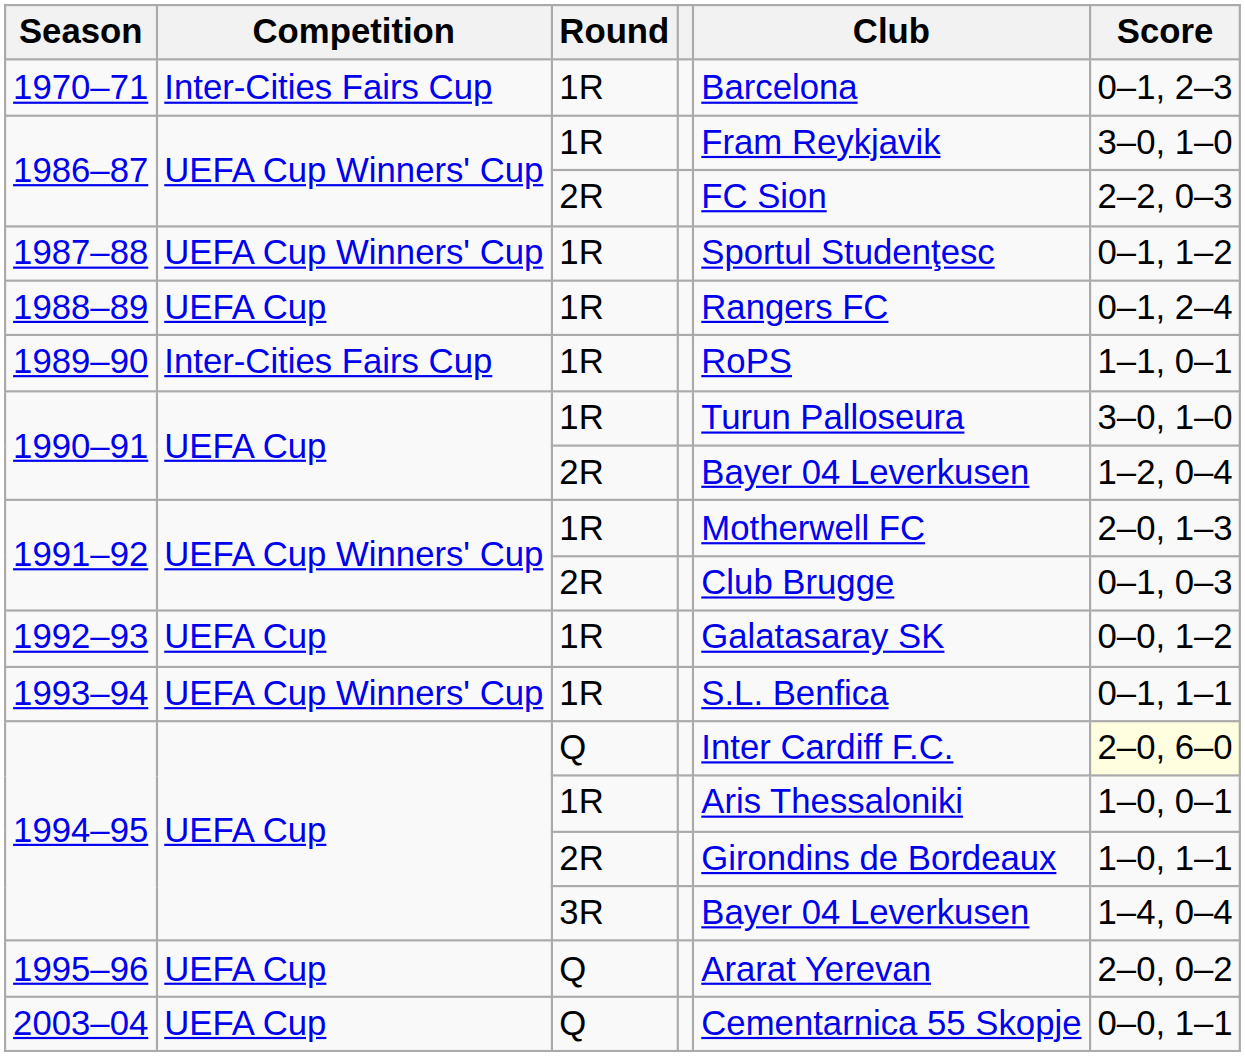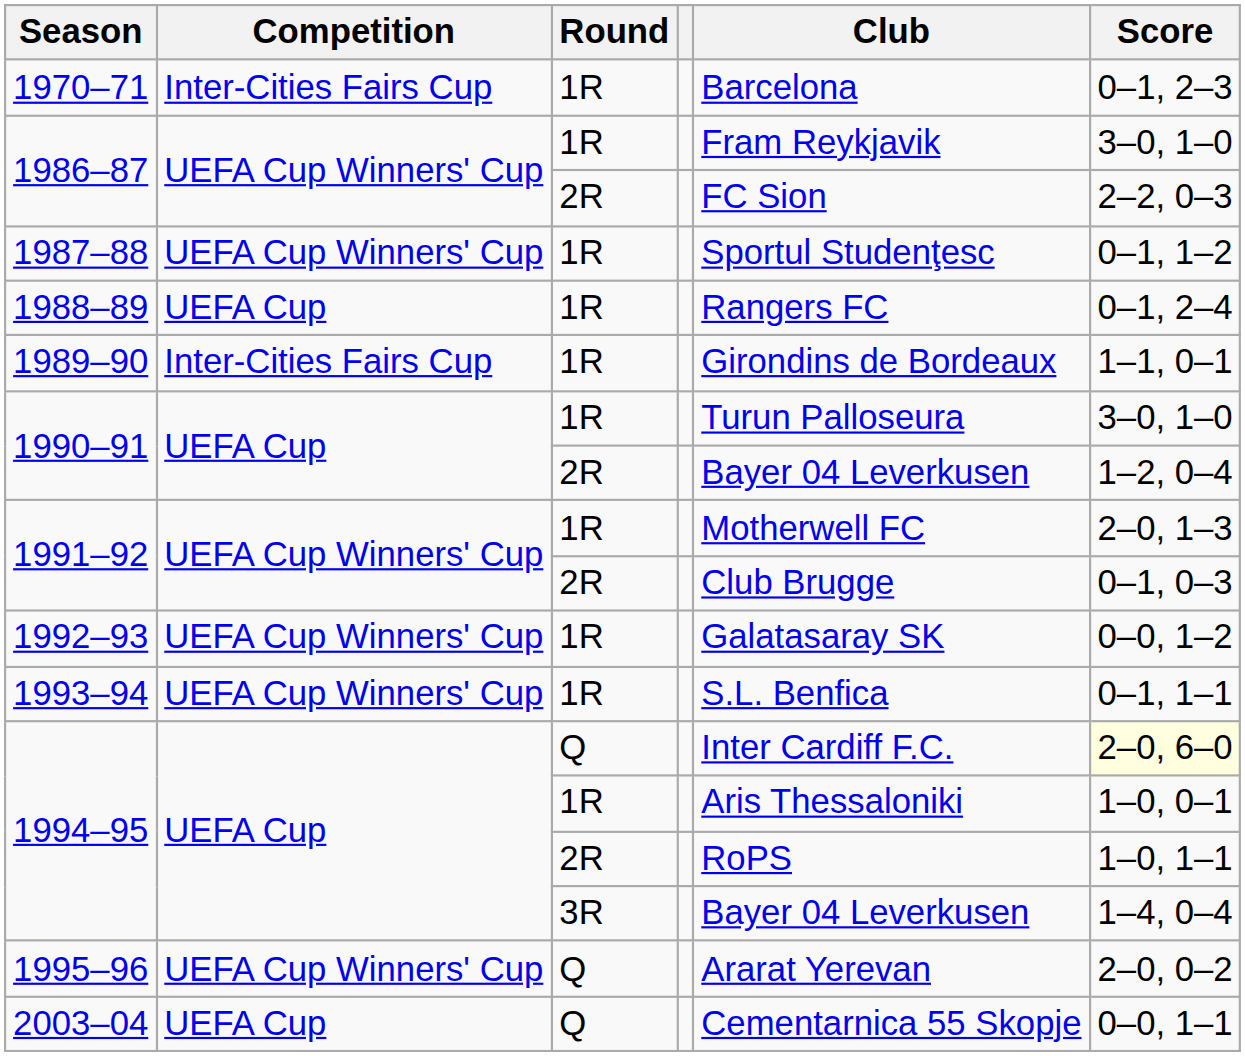1989–90 | Club: RoPS -> Girondins de Bordeaux
1992–93 | Competition: UEFA Cup -> UEFA Cup Winners' Cup
1994–95 / 2R | Club: Girondins de Bordeaux -> RoPS
1995–96 | Competition: UEFA Cup -> UEFA Cup Winners' Cup
